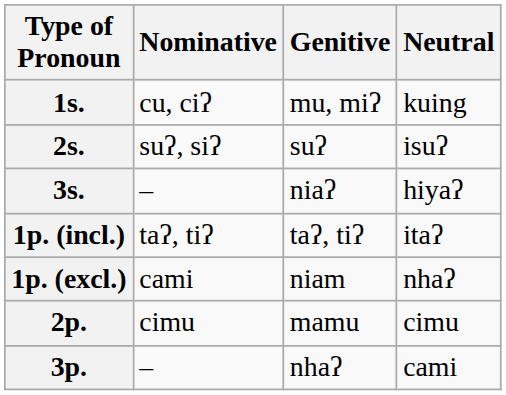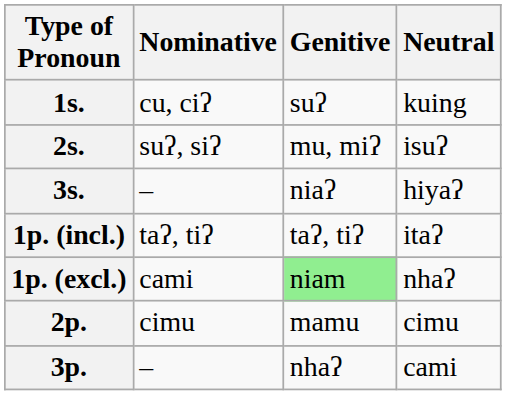1s. | Genitive: mu, miʔ -> suʔ
2s. | Genitive: suʔ -> mu, miʔ
1p. (excl.) | Genitive: no background -> lightgreen background
